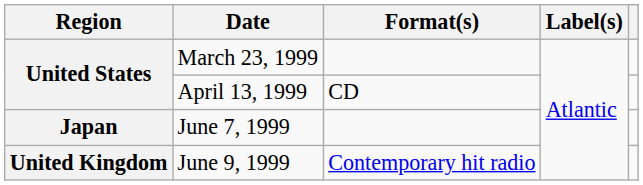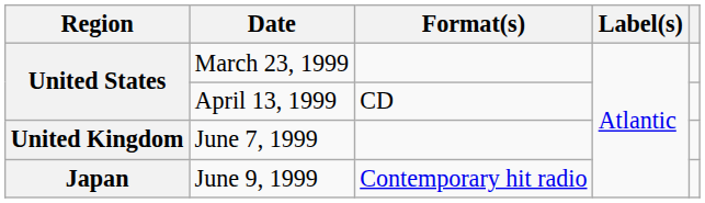June 7, 1999 | Region: Japan -> United Kingdom
June 9, 1999 | Region: United Kingdom -> Japan
